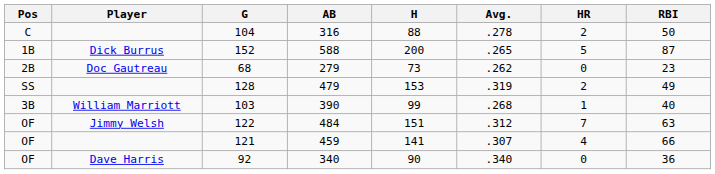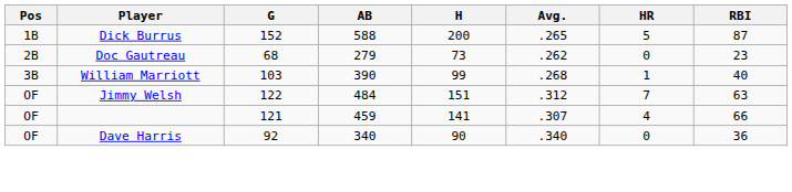- row: C | 104 | 316 | 88 | .278 | 2 | 50
- row: SS | 128 | 479 | 153 | .319 | 2 | 49
